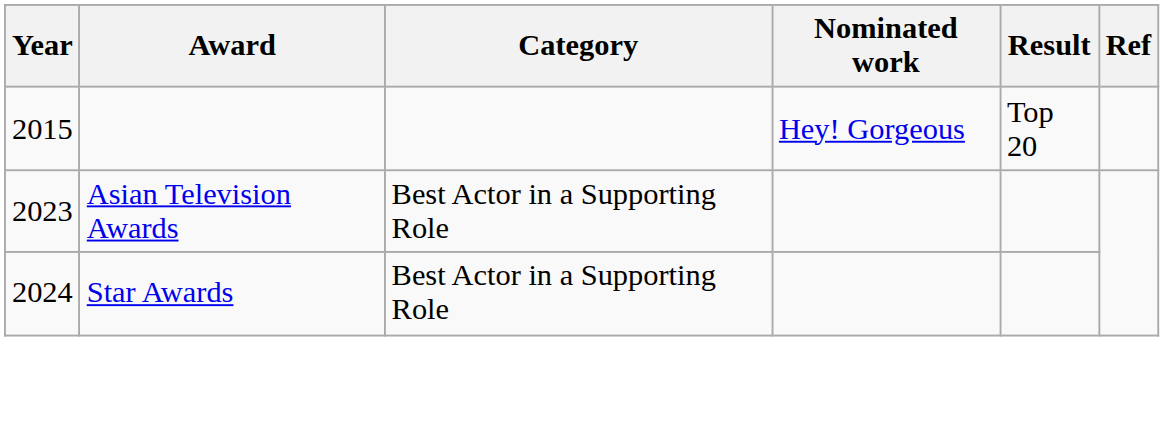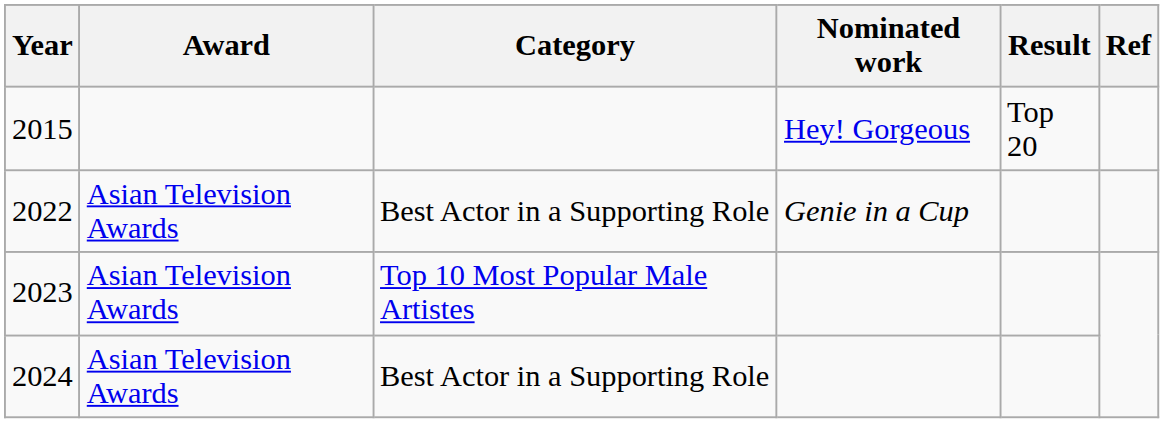+ row: 2022 | Asian Television Awards | Best Actor in a Supporting Role | Genie in a Cup
2023 | Category: Best Actor in a Supporting Role -> Top 10 Most Popular Male Artistes
2024 | Award: Star Awards -> Asian Television Awards
